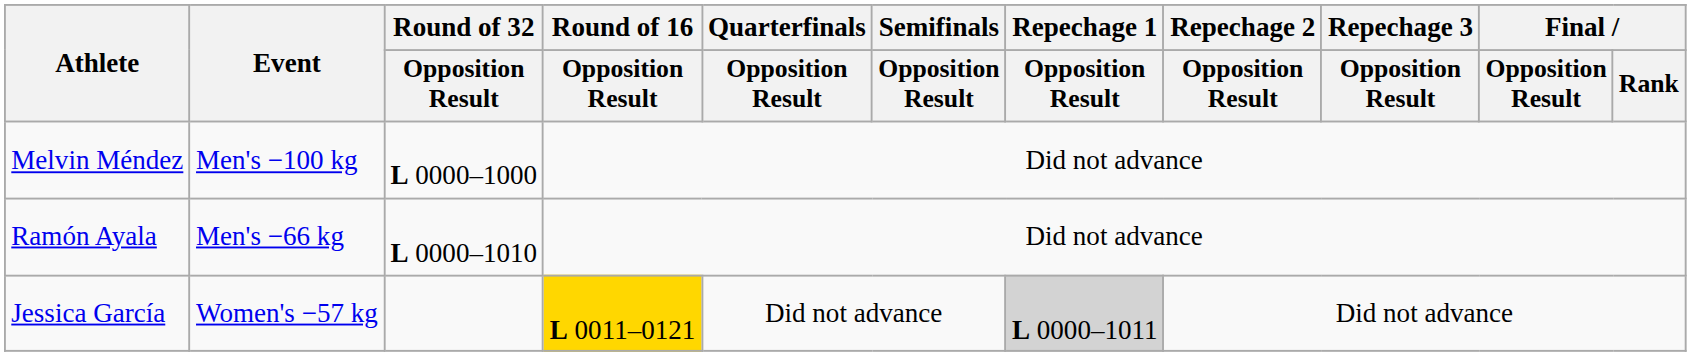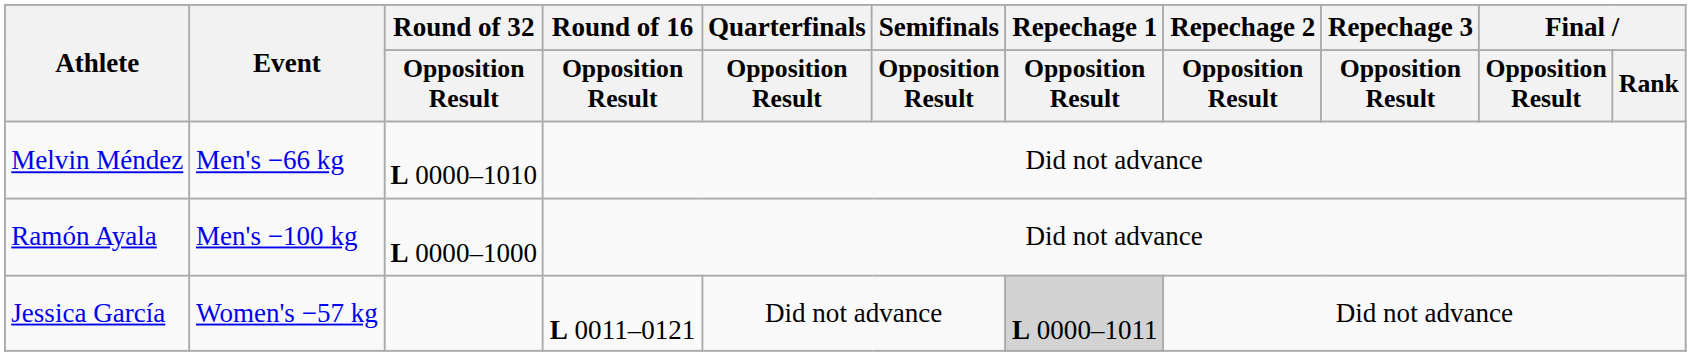Melvin Méndez | Event: Men's −100 kg -> Men's −66 kg
Melvin Méndez | Round of 32 / Opposition Result: L 0000–1000 -> L 0000–1010
Ramón Ayala | Event: Men's −66 kg -> Men's −100 kg
Ramón Ayala | Round of 32 / Opposition Result: L 0000–1010 -> L 0000–1000
Jessica García | Round of 16 / Opposition Result: gold background -> no background
